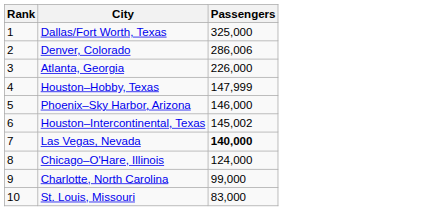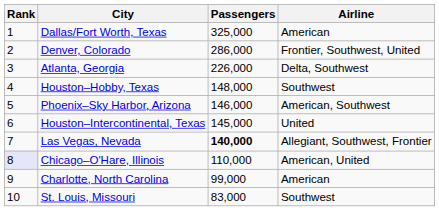+ column: Airline | American | Frontier, Southwest, United | Delta, Southwest | Southwest | American, Southwest | United | Allegiant, Southwest, Frontier | American, United | American | Southwest
Denver, Colorado | Passengers: 286,006 -> 286,000
Houston–Hobby, Texas | Passengers: 147,999 -> 148,000
Houston–Intercontinental, Texas | Passengers: 145,002 -> 145,000
Chicago–O'Hare, Illinois | Rank: no background -> lavender background
Chicago–O'Hare, Illinois | Passengers: 124,000 -> 110,000
